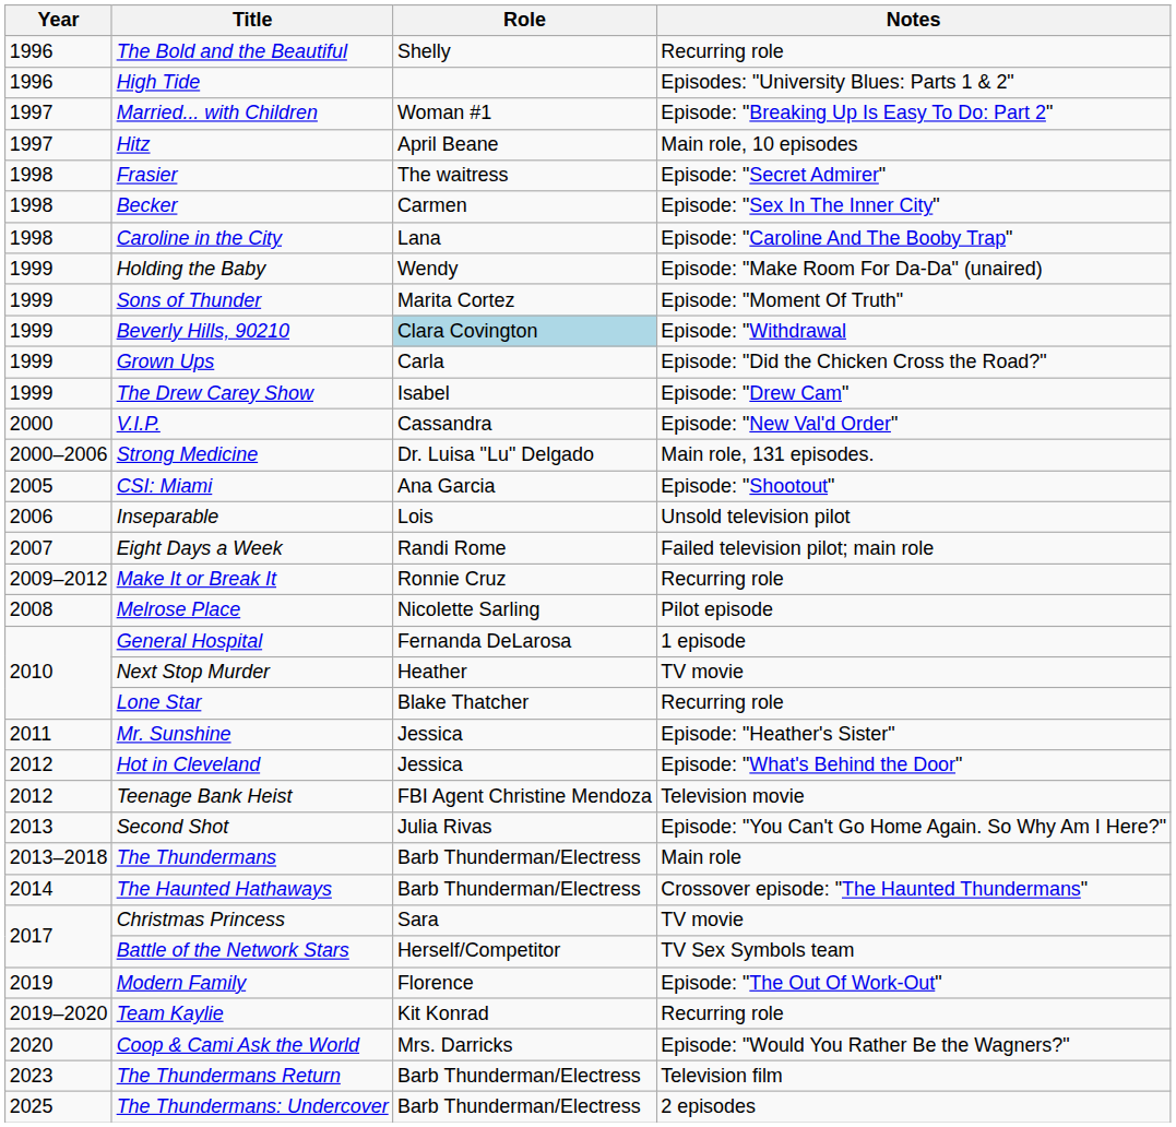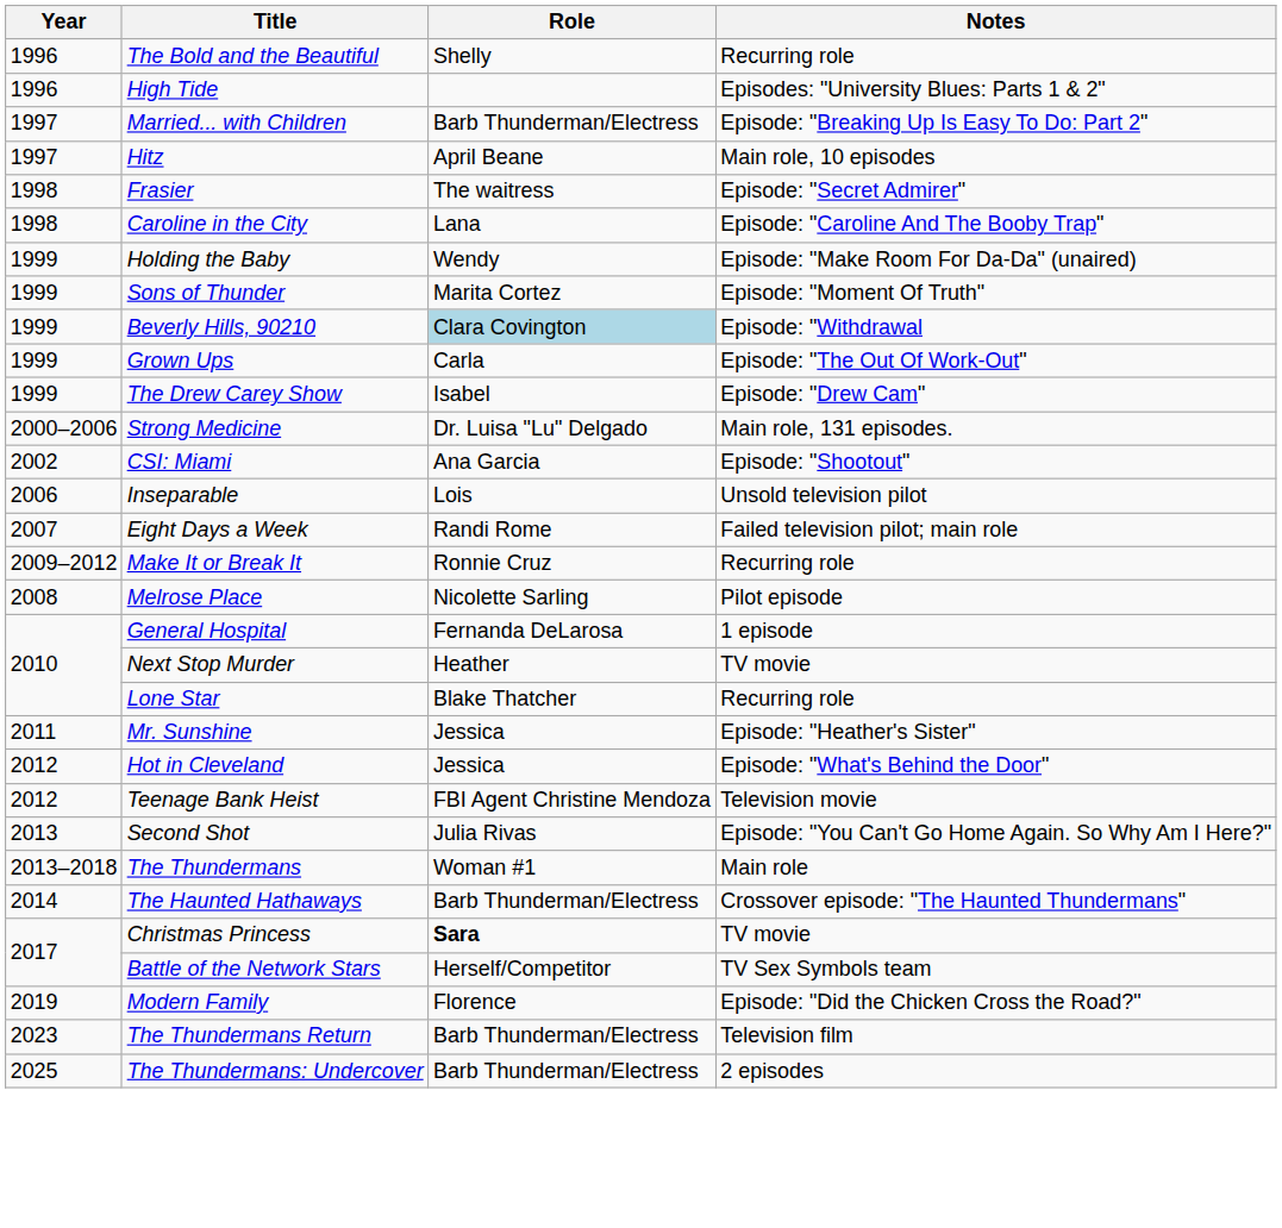Married... with Children | Role: Woman #1 -> Barb Thunderman/Electress
- row: 1998 | Becker | Carmen | Episode: "Sex In The Inner City"
Grown Ups | Notes: Episode: "Did the Chicken Cross the Road?" -> Episode: "The Out Of Work-Out"
- row: 2000 | V.I.P. | Cassandra | Episode: "New Val'd Order"
CSI: Miami | Year: 2005 -> 2002
The Thundermans | Role: Barb Thunderman/Electress -> Woman #1
Christmas Princess | Role: normal -> bold
Modern Family | Notes: Episode: "The Out Of Work-Out" -> Episode: "Did the Chicken Cross the Road?"
- row: 2019–2020 | Team Kaylie | Kit Konrad | Recurring role
- row: 2020 | Coop & Cami Ask the World | Mrs. Darricks | Episode: "Would You Rather Be the Wagners?"
